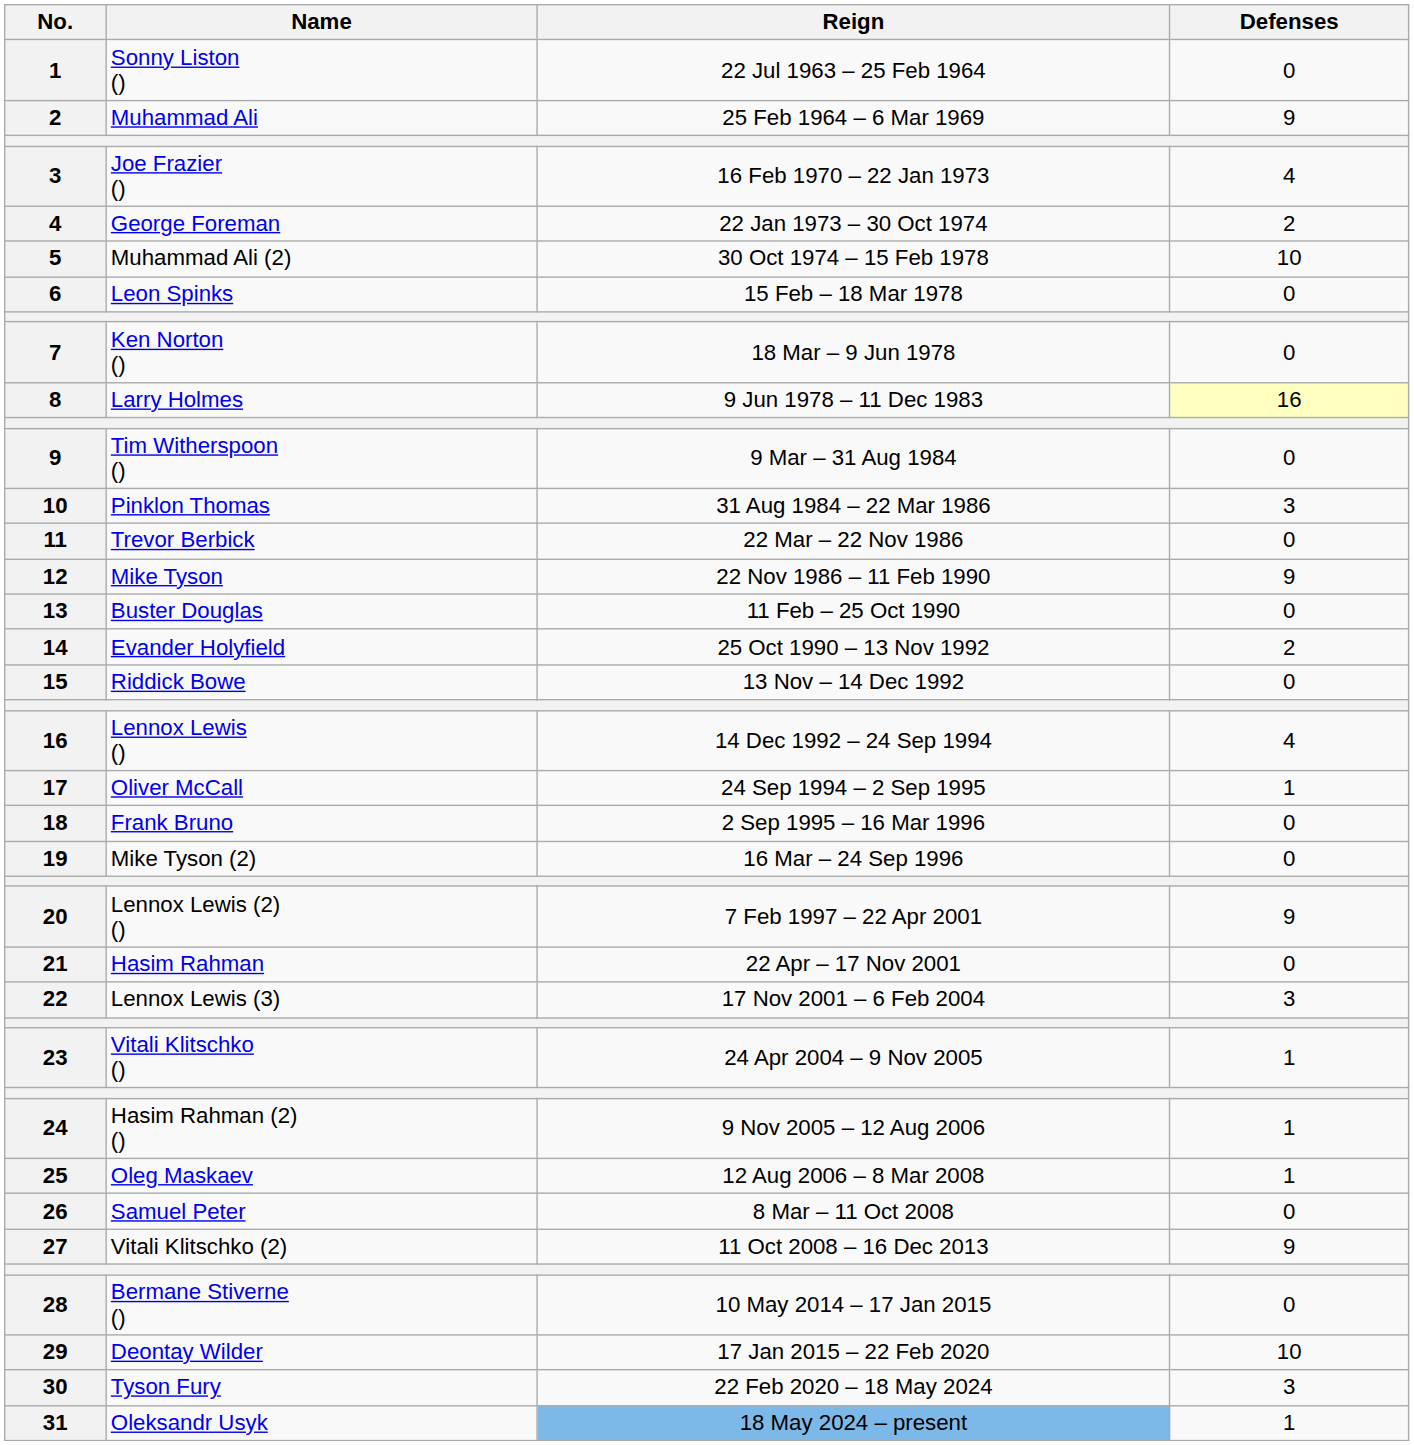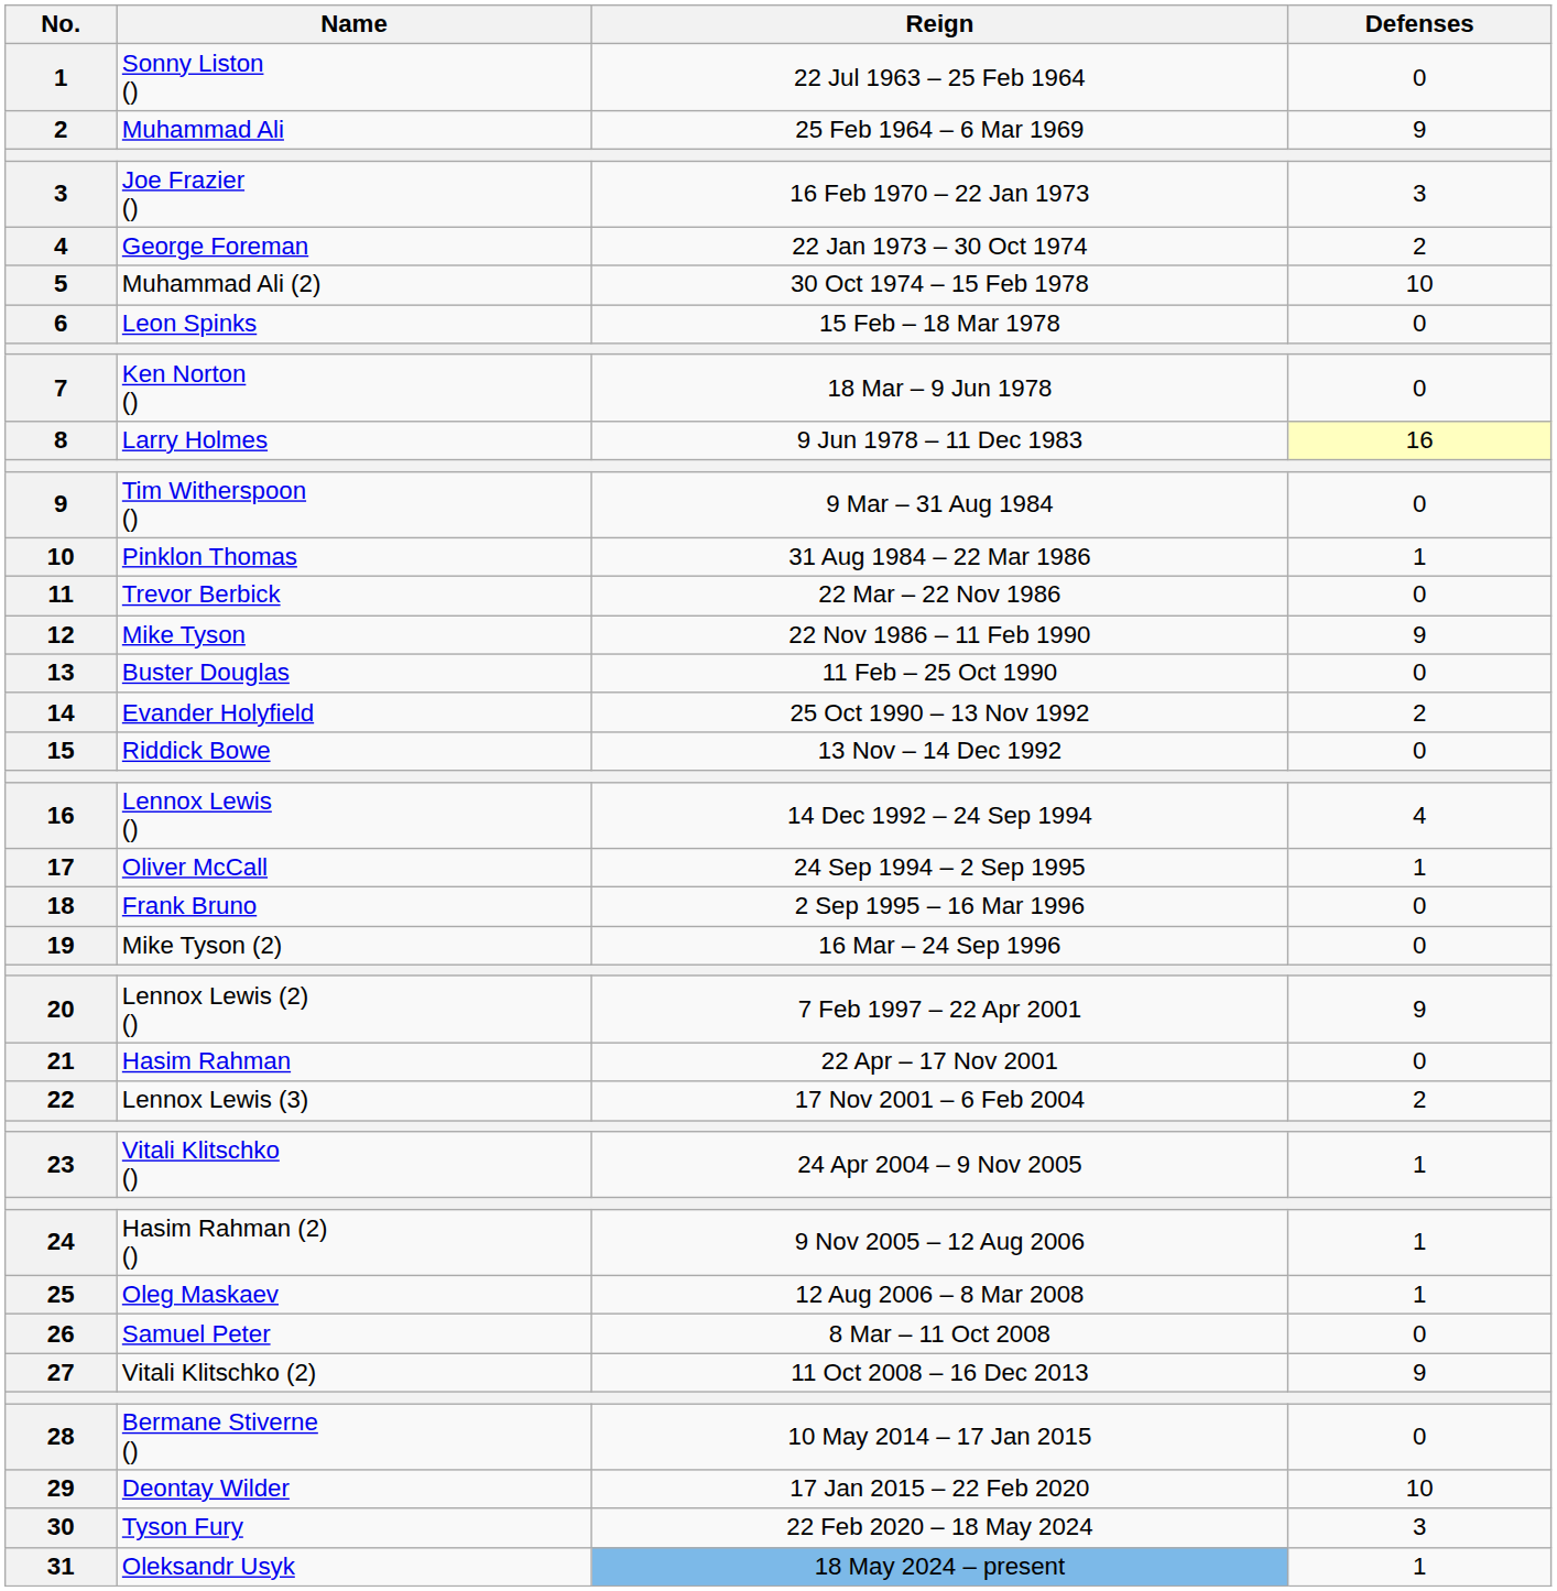Joe Frazier () | Defenses: 4 -> 3
Pinklon Thomas | Defenses: 3 -> 1
Lennox Lewis (3) | Defenses: 3 -> 2
